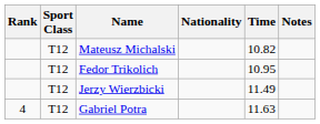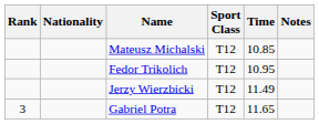columns swapped: Sport Class <-> Nationality
Mateusz Michalski | Time: 10.82 -> 10.85
Gabriel Potra | Rank: 4 -> 3
Gabriel Potra | Time: 11.63 -> 11.65
